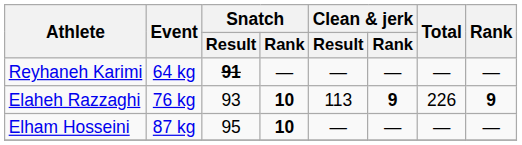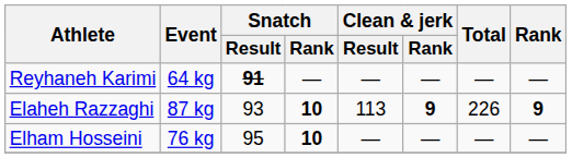Elaheh Razzaghi | Event: 76 kg -> 87 kg
Elham Hosseini | Event: 87 kg -> 76 kg
